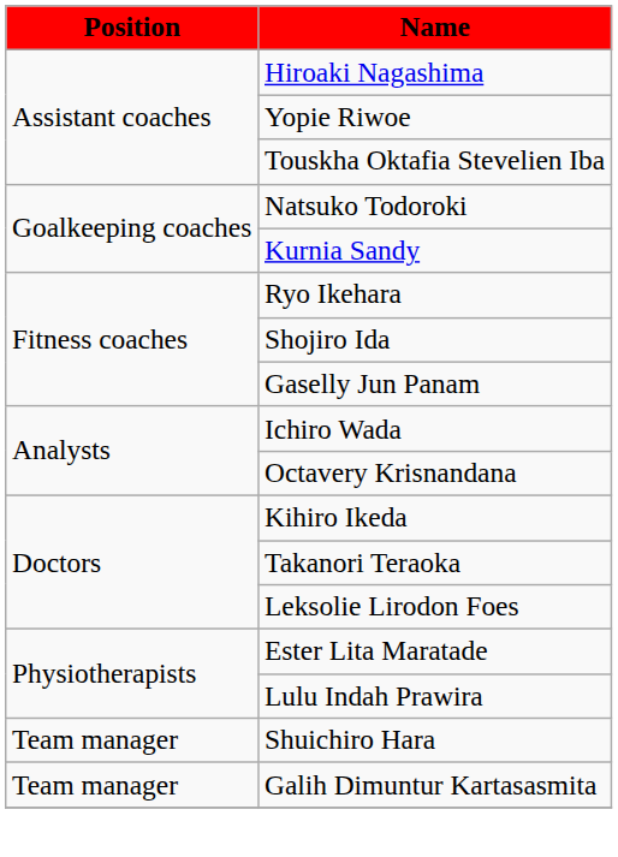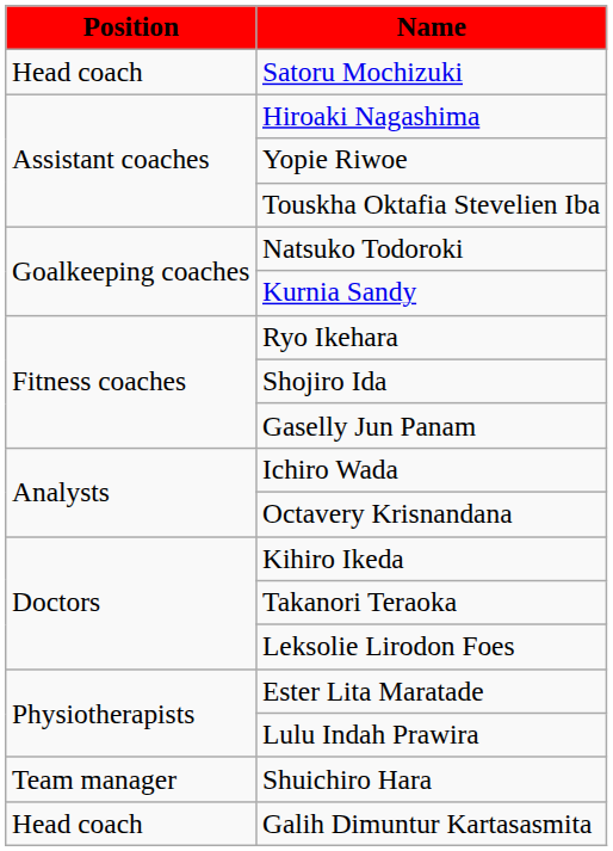+ row: Head coach | Satoru Mochizuki
Galih Dimuntur Kartasasmita | Position: Team manager -> Head coach
